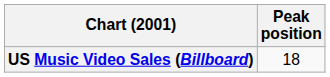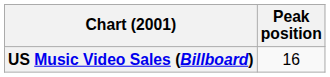US Music Video Sales (Billboard) | Peak position: 18 -> 16
